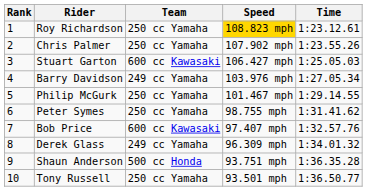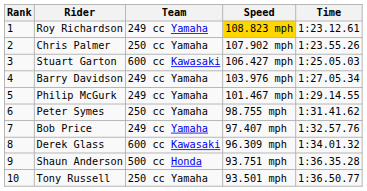Roy Richardson | Team: 250 cc Yamaha -> 249 cc Yamaha
Philip McGurk | Team: 250 cc Yamaha -> 249 cc Yamaha
Bob Price | Team: 600 cc Kawasaki -> 249 cc Yamaha
Derek Glass | Team: 249 cc Yamaha -> 600 cc Kawasaki
